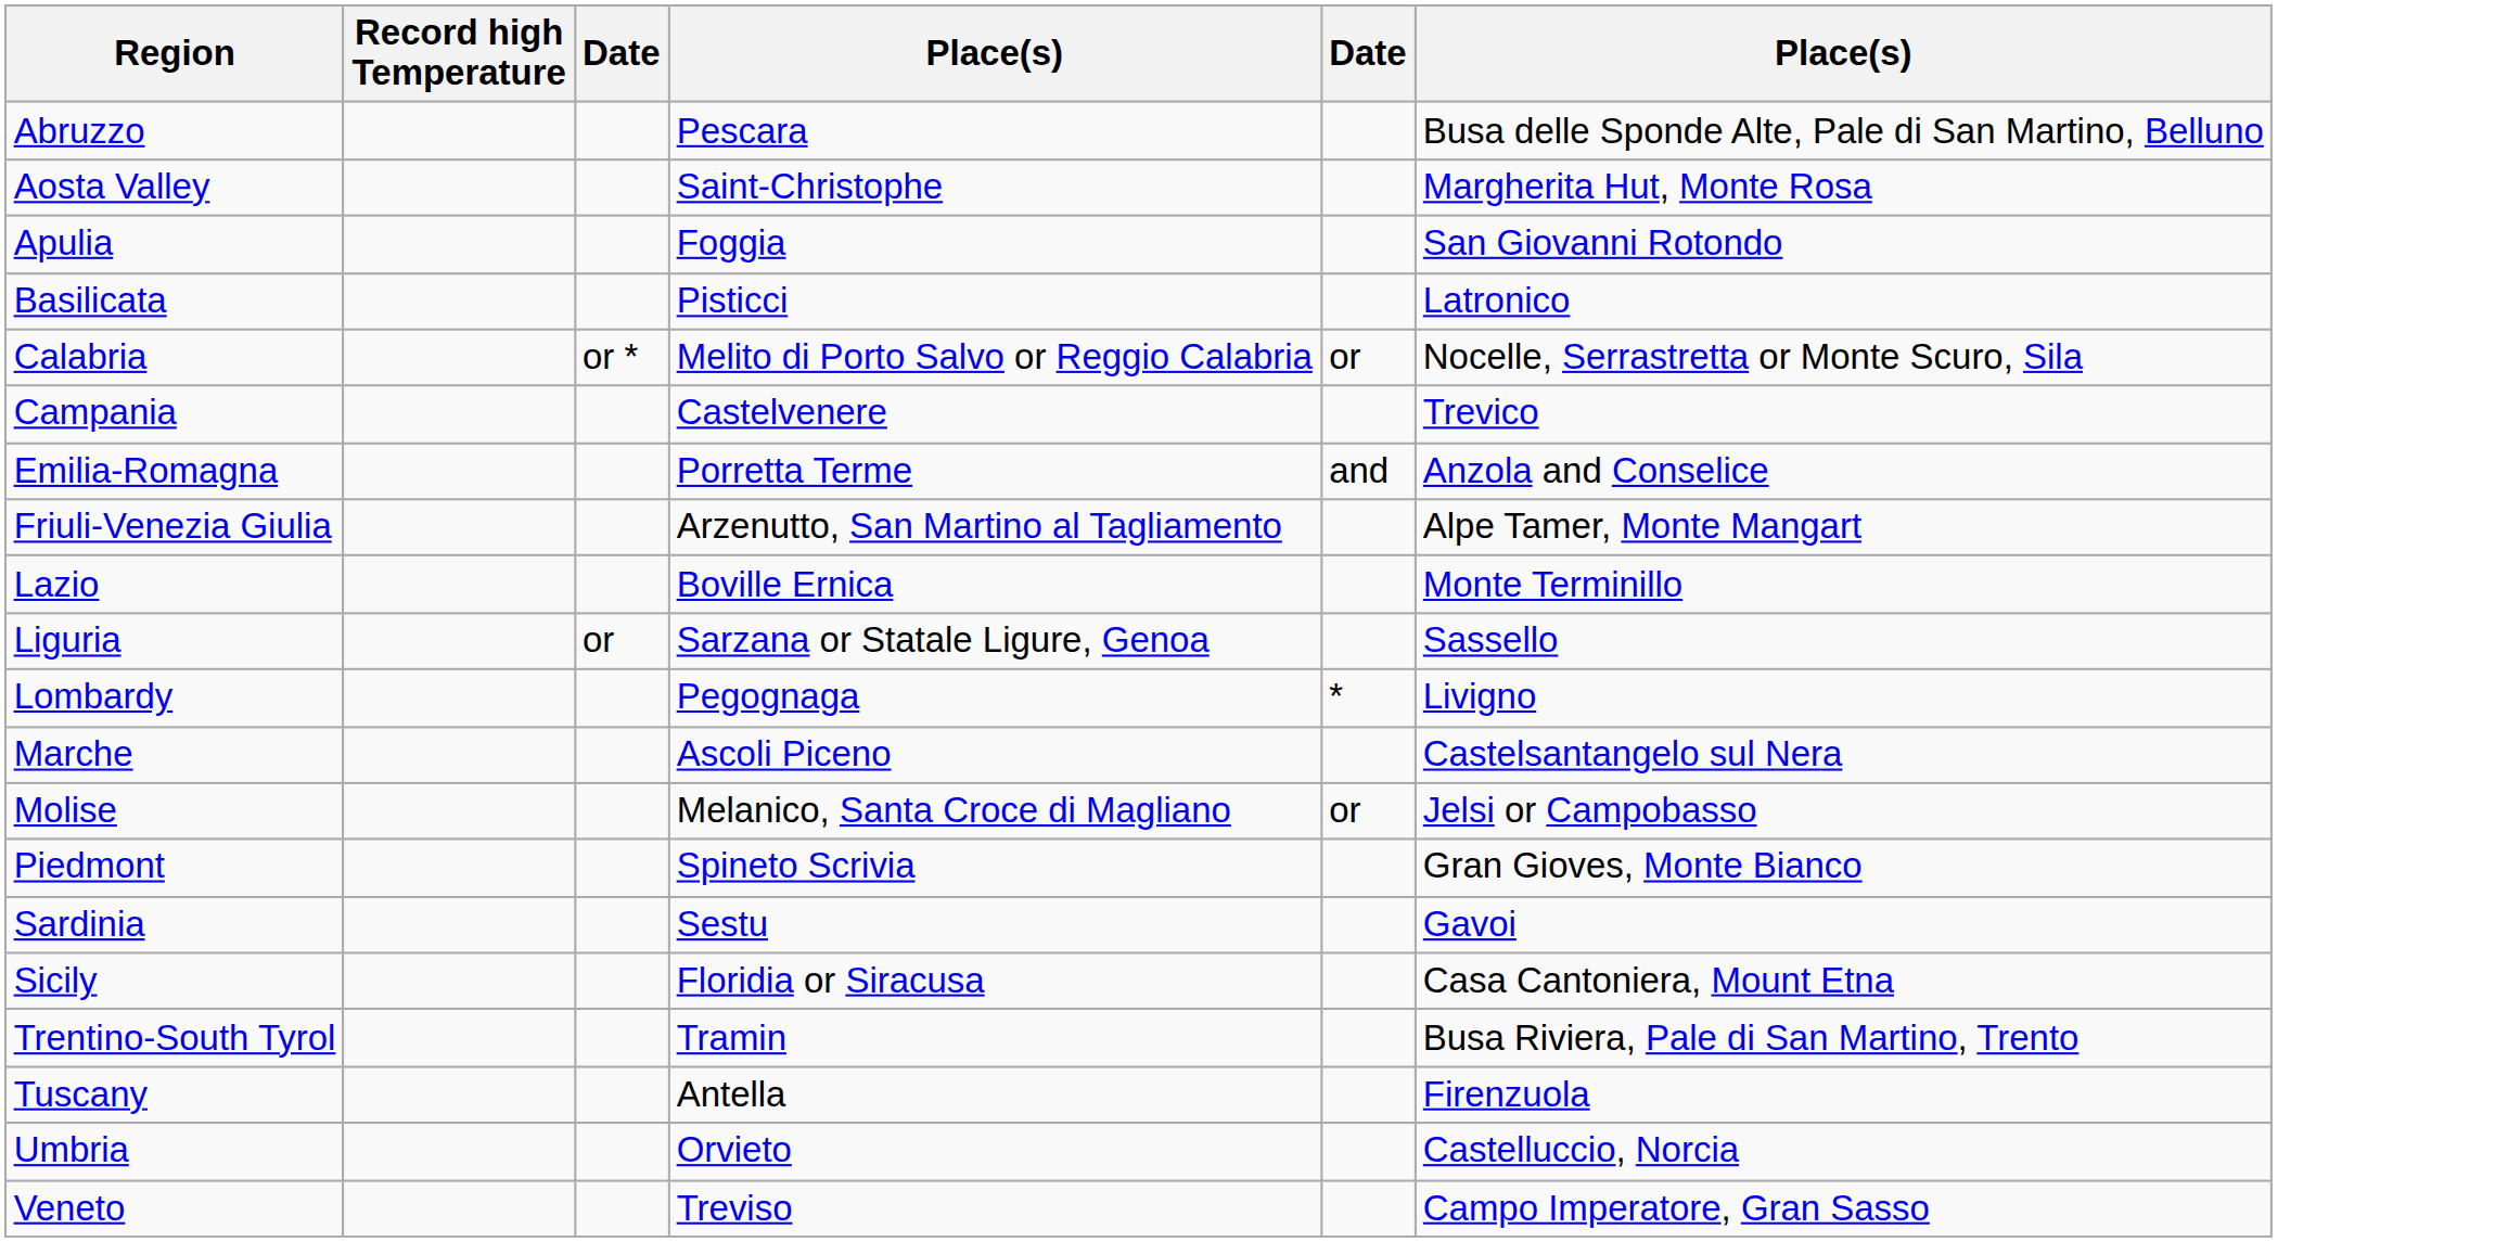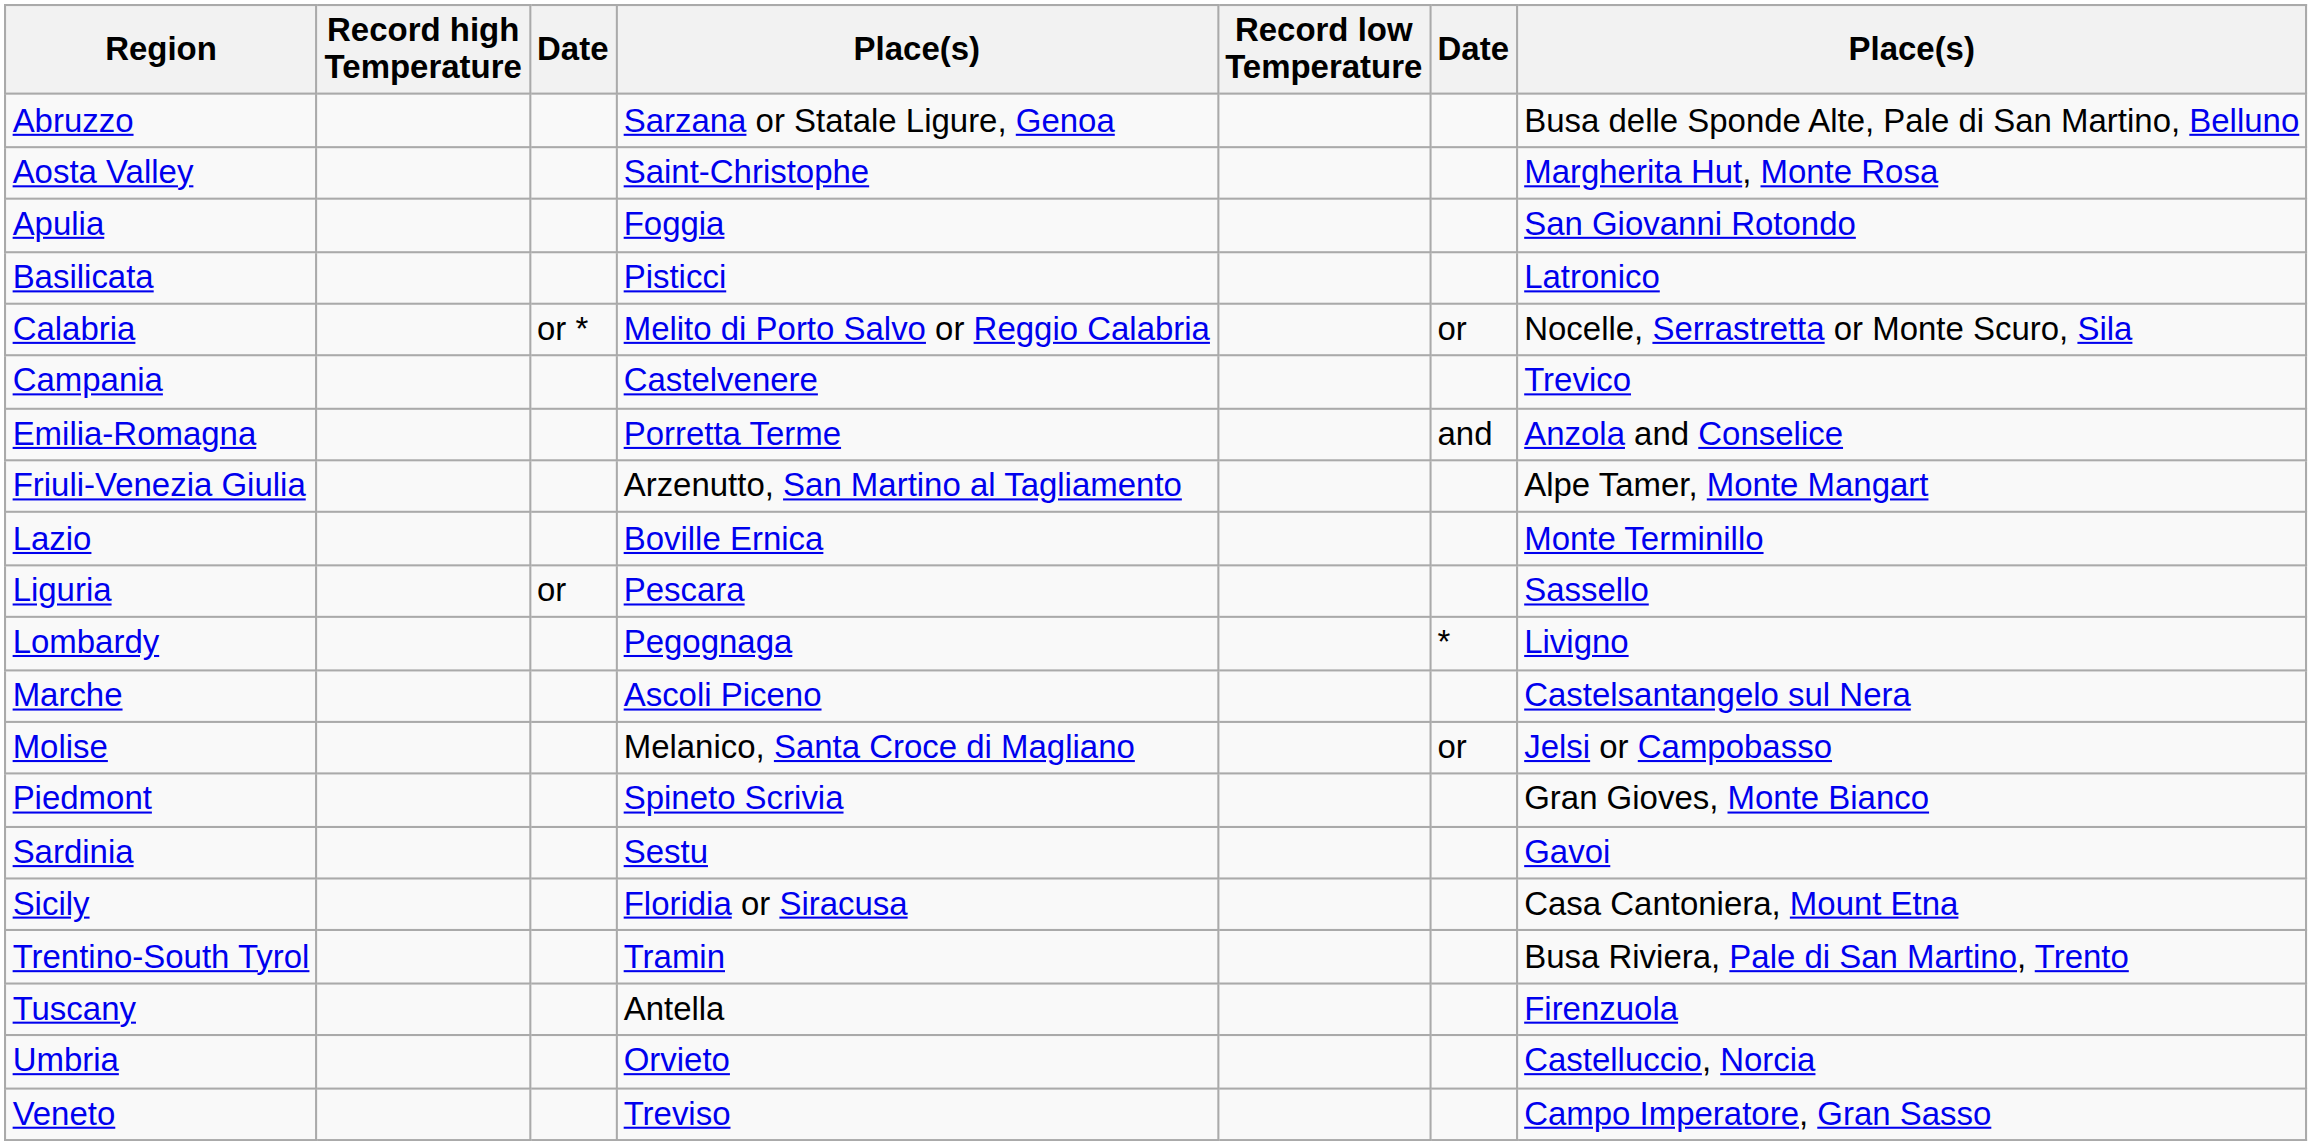+ column: Record low Temperature
Abruzzo | column 4: Pescara -> Sarzana or Statale Ligure, Genoa
Liguria | column 4: Sarzana or Statale Ligure, Genoa -> Pescara
